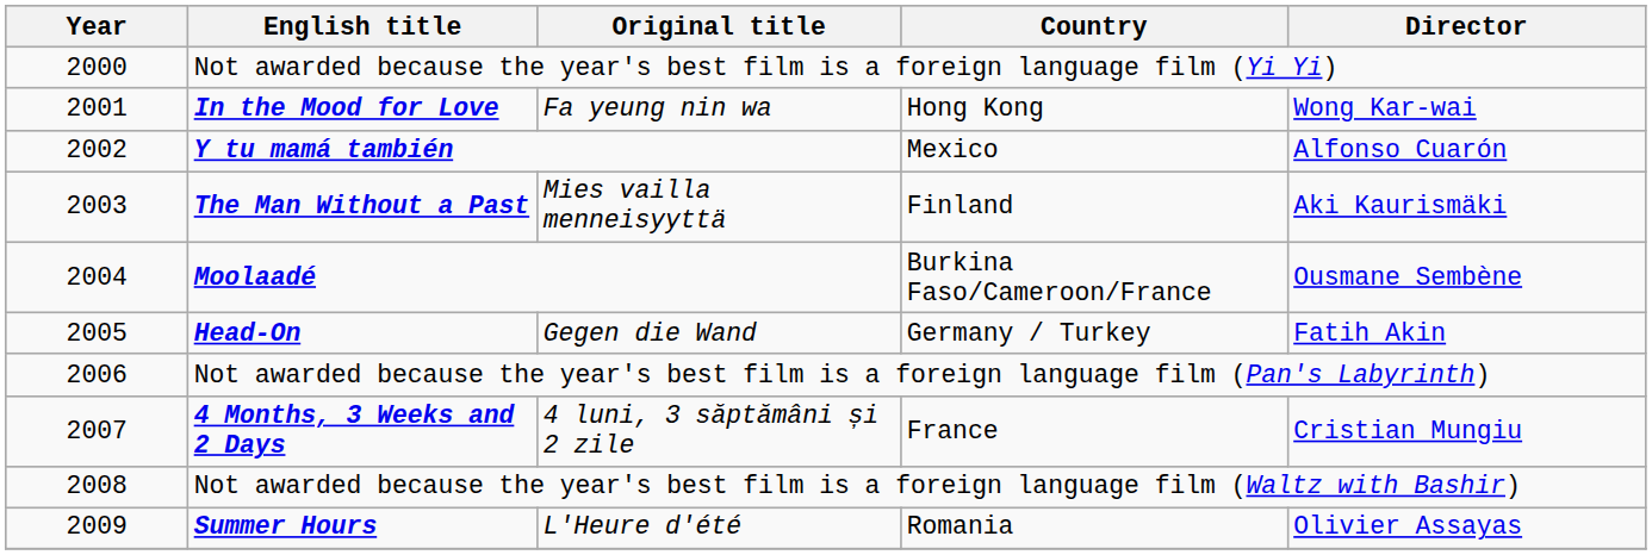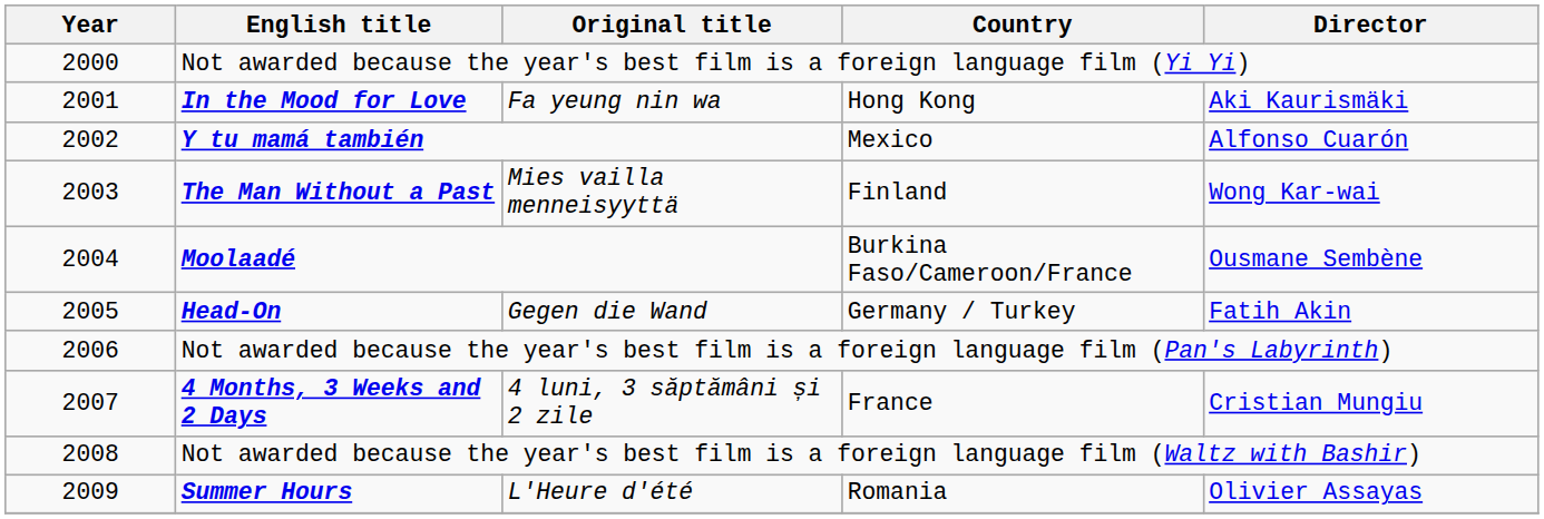In the Mood for Love | Director: Wong Kar-wai -> Aki Kaurismäki
The Man Without a Past | Director: Aki Kaurismäki -> Wong Kar-wai
